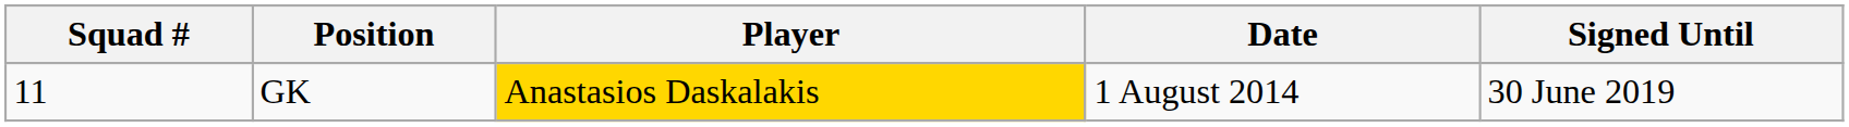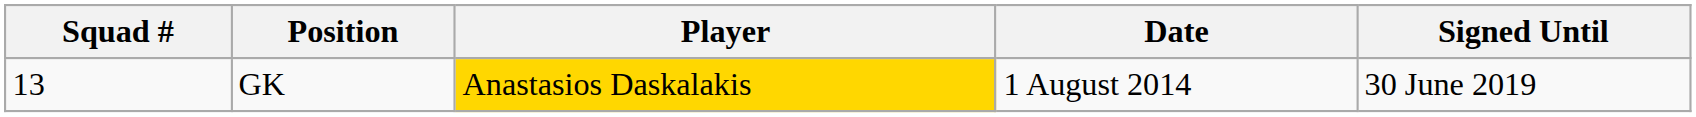GK | Squad #: 11 -> 13
